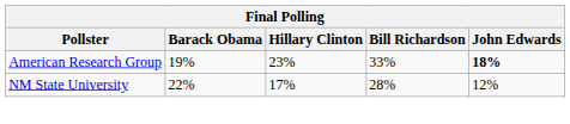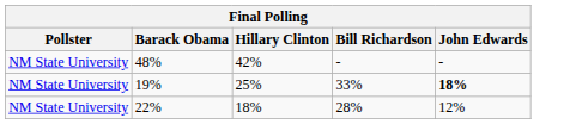+ row: NM State University | 48% | 42% | - | -
19% | Pollster: American Research Group -> NM State University
19% | Hillary Clinton: 23% -> 25%
22% | Hillary Clinton: 17% -> 18%
